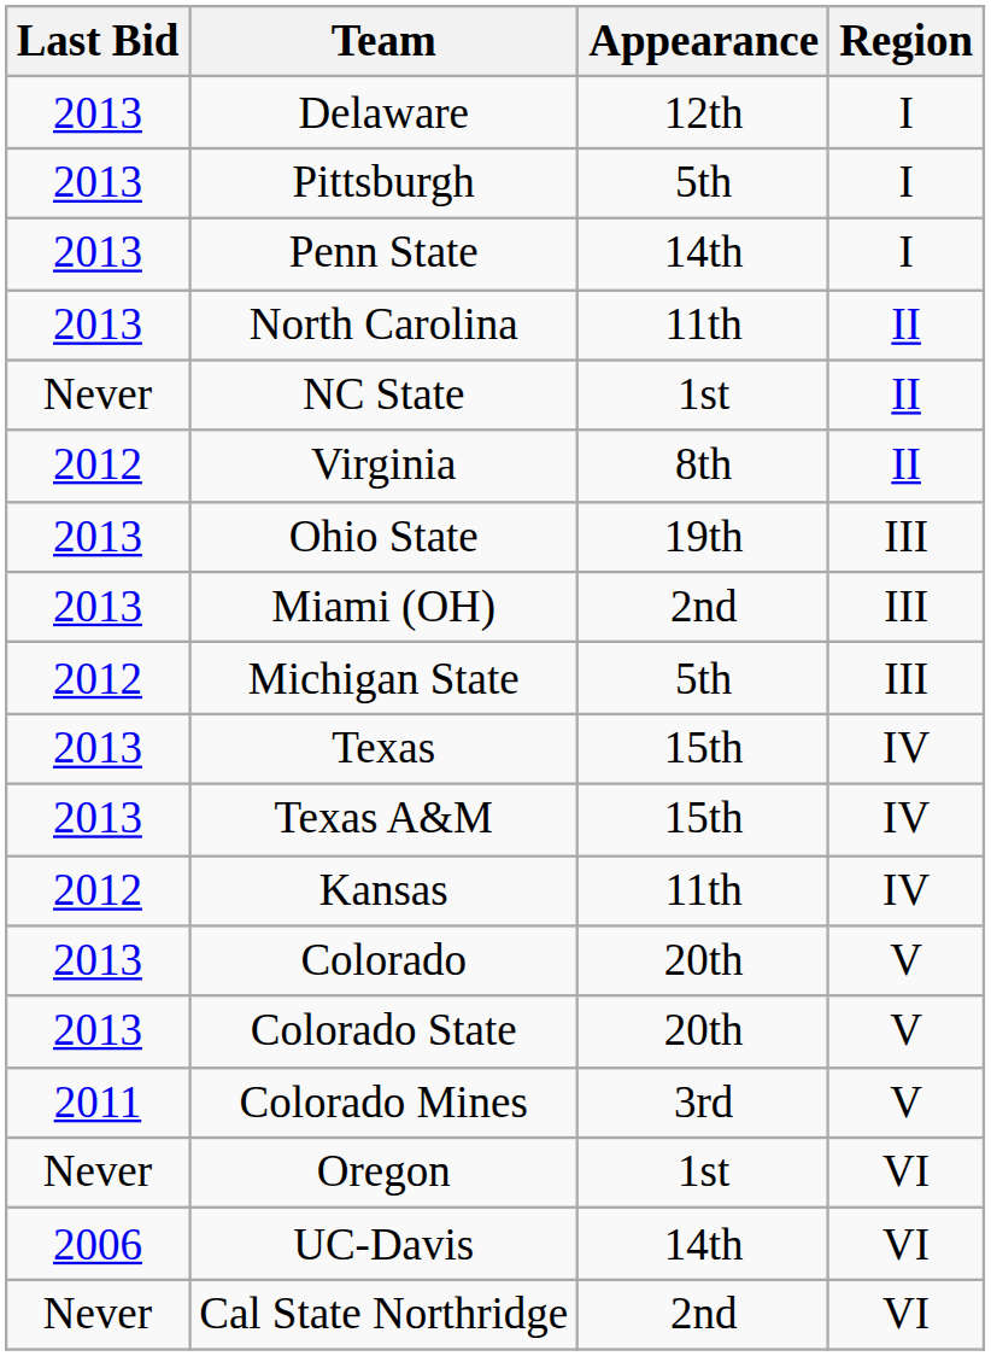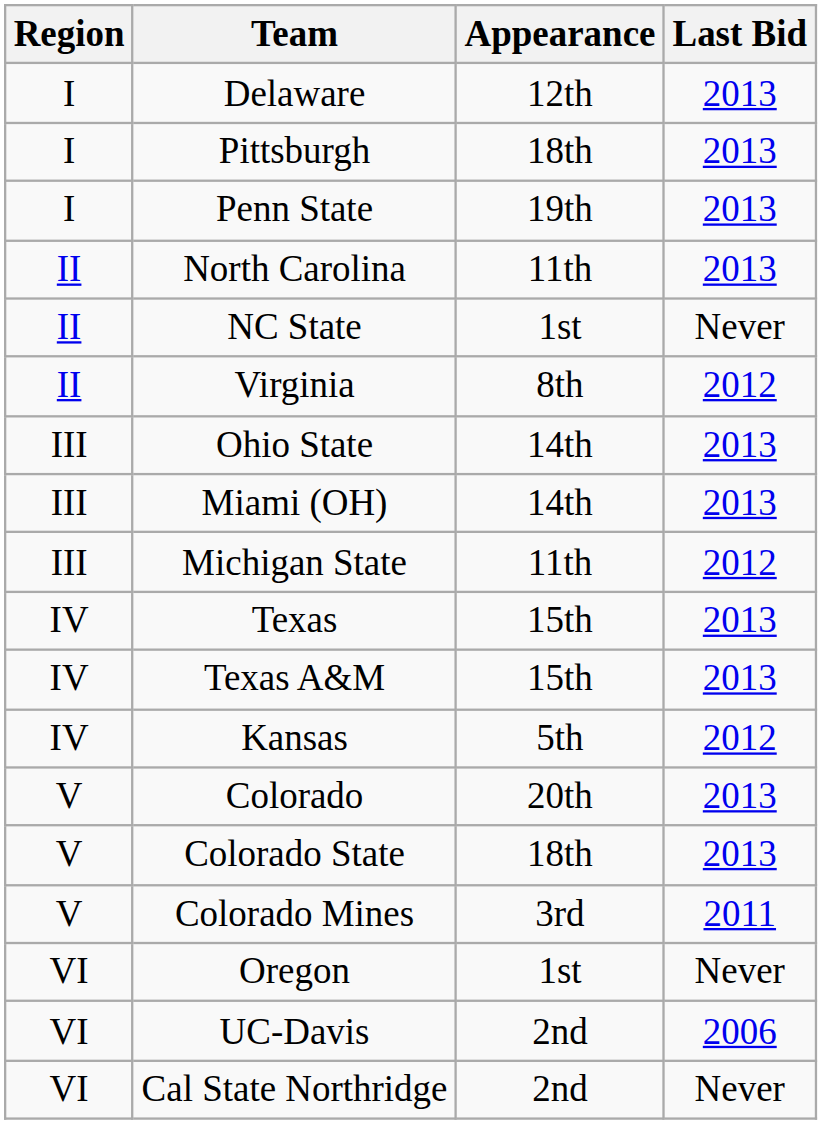columns swapped: Region <-> Last Bid
Pittsburgh | Appearance: 5th -> 18th
Penn State | Appearance: 14th -> 19th
Ohio State | Appearance: 19th -> 14th
Miami (OH) | Appearance: 2nd -> 14th
Michigan State | Appearance: 5th -> 11th
Kansas | Appearance: 11th -> 5th
Colorado State | Appearance: 20th -> 18th
UC-Davis | Appearance: 14th -> 2nd
